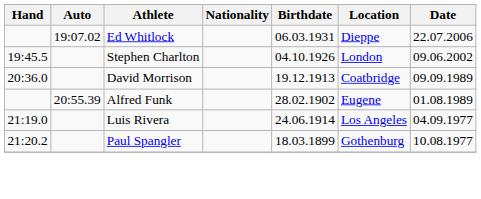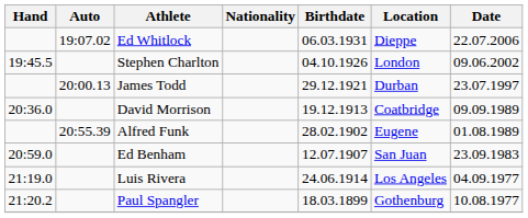+ row: 20:00.13 | James Todd | 29.12.1921 | Durban | 23.07.1997
+ row: 20:59.0 | Ed Benham | 12.07.1907 | San Juan | 23.09.1983
